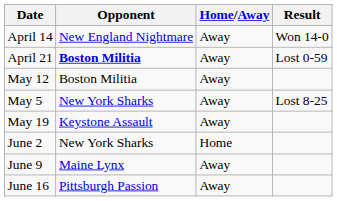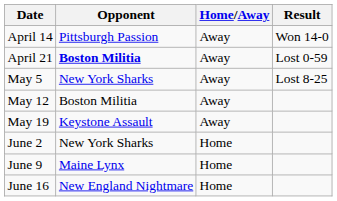April 14 | Opponent: New England Nightmare -> Pittsburgh Passion
rows swapped: May 5 <-> May 12
June 9 | Home/Away: Away -> Home
June 16 | Opponent: Pittsburgh Passion -> New England Nightmare
June 16 | Home/Away: Away -> Home
